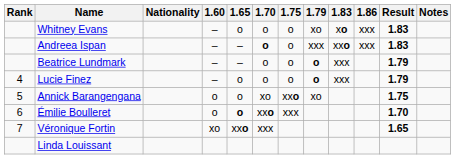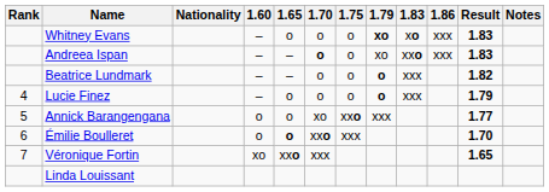Whitney Evans | 1.79: normal -> bold
Andreea Ispan | 1.79: xxx -> xo
Beatrice Lundmark | Result: 1.79 -> 1.82
Annick Barangengana | 1.79: xo -> xxx
Annick Barangengana | Result: 1.75 -> 1.77
